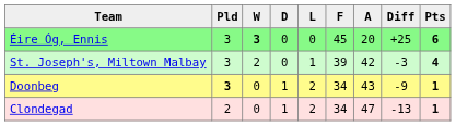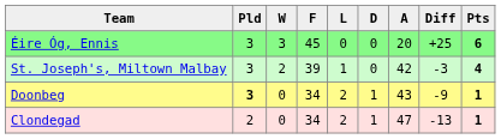columns swapped: D <-> F
Éire Óg, Ennis | W: bold -> normal
